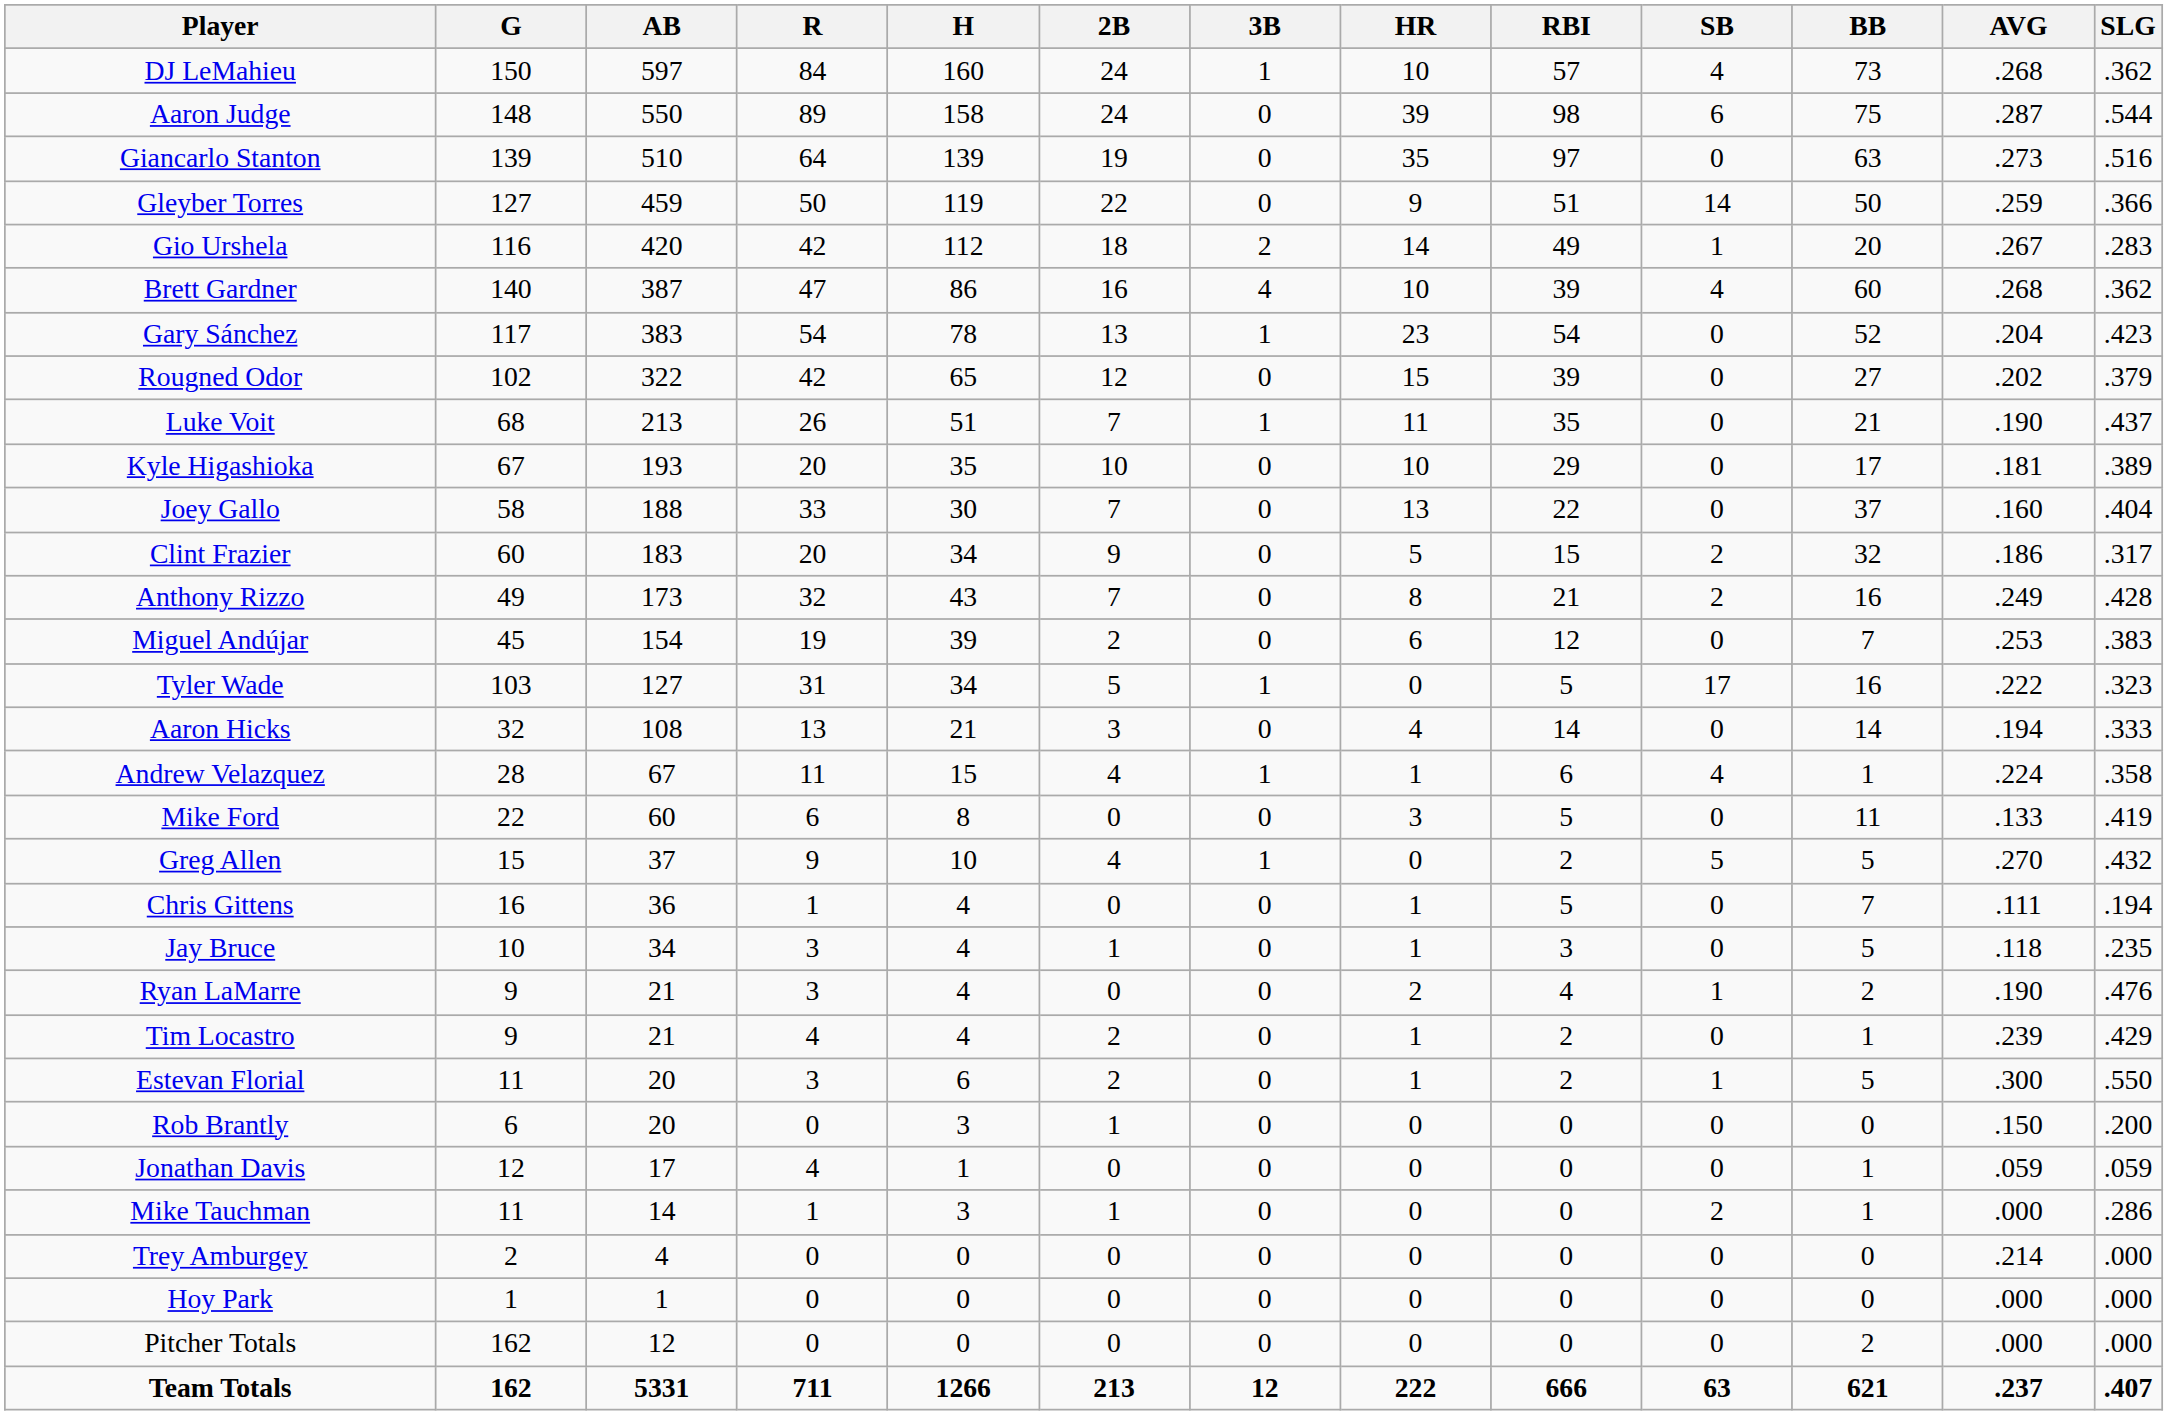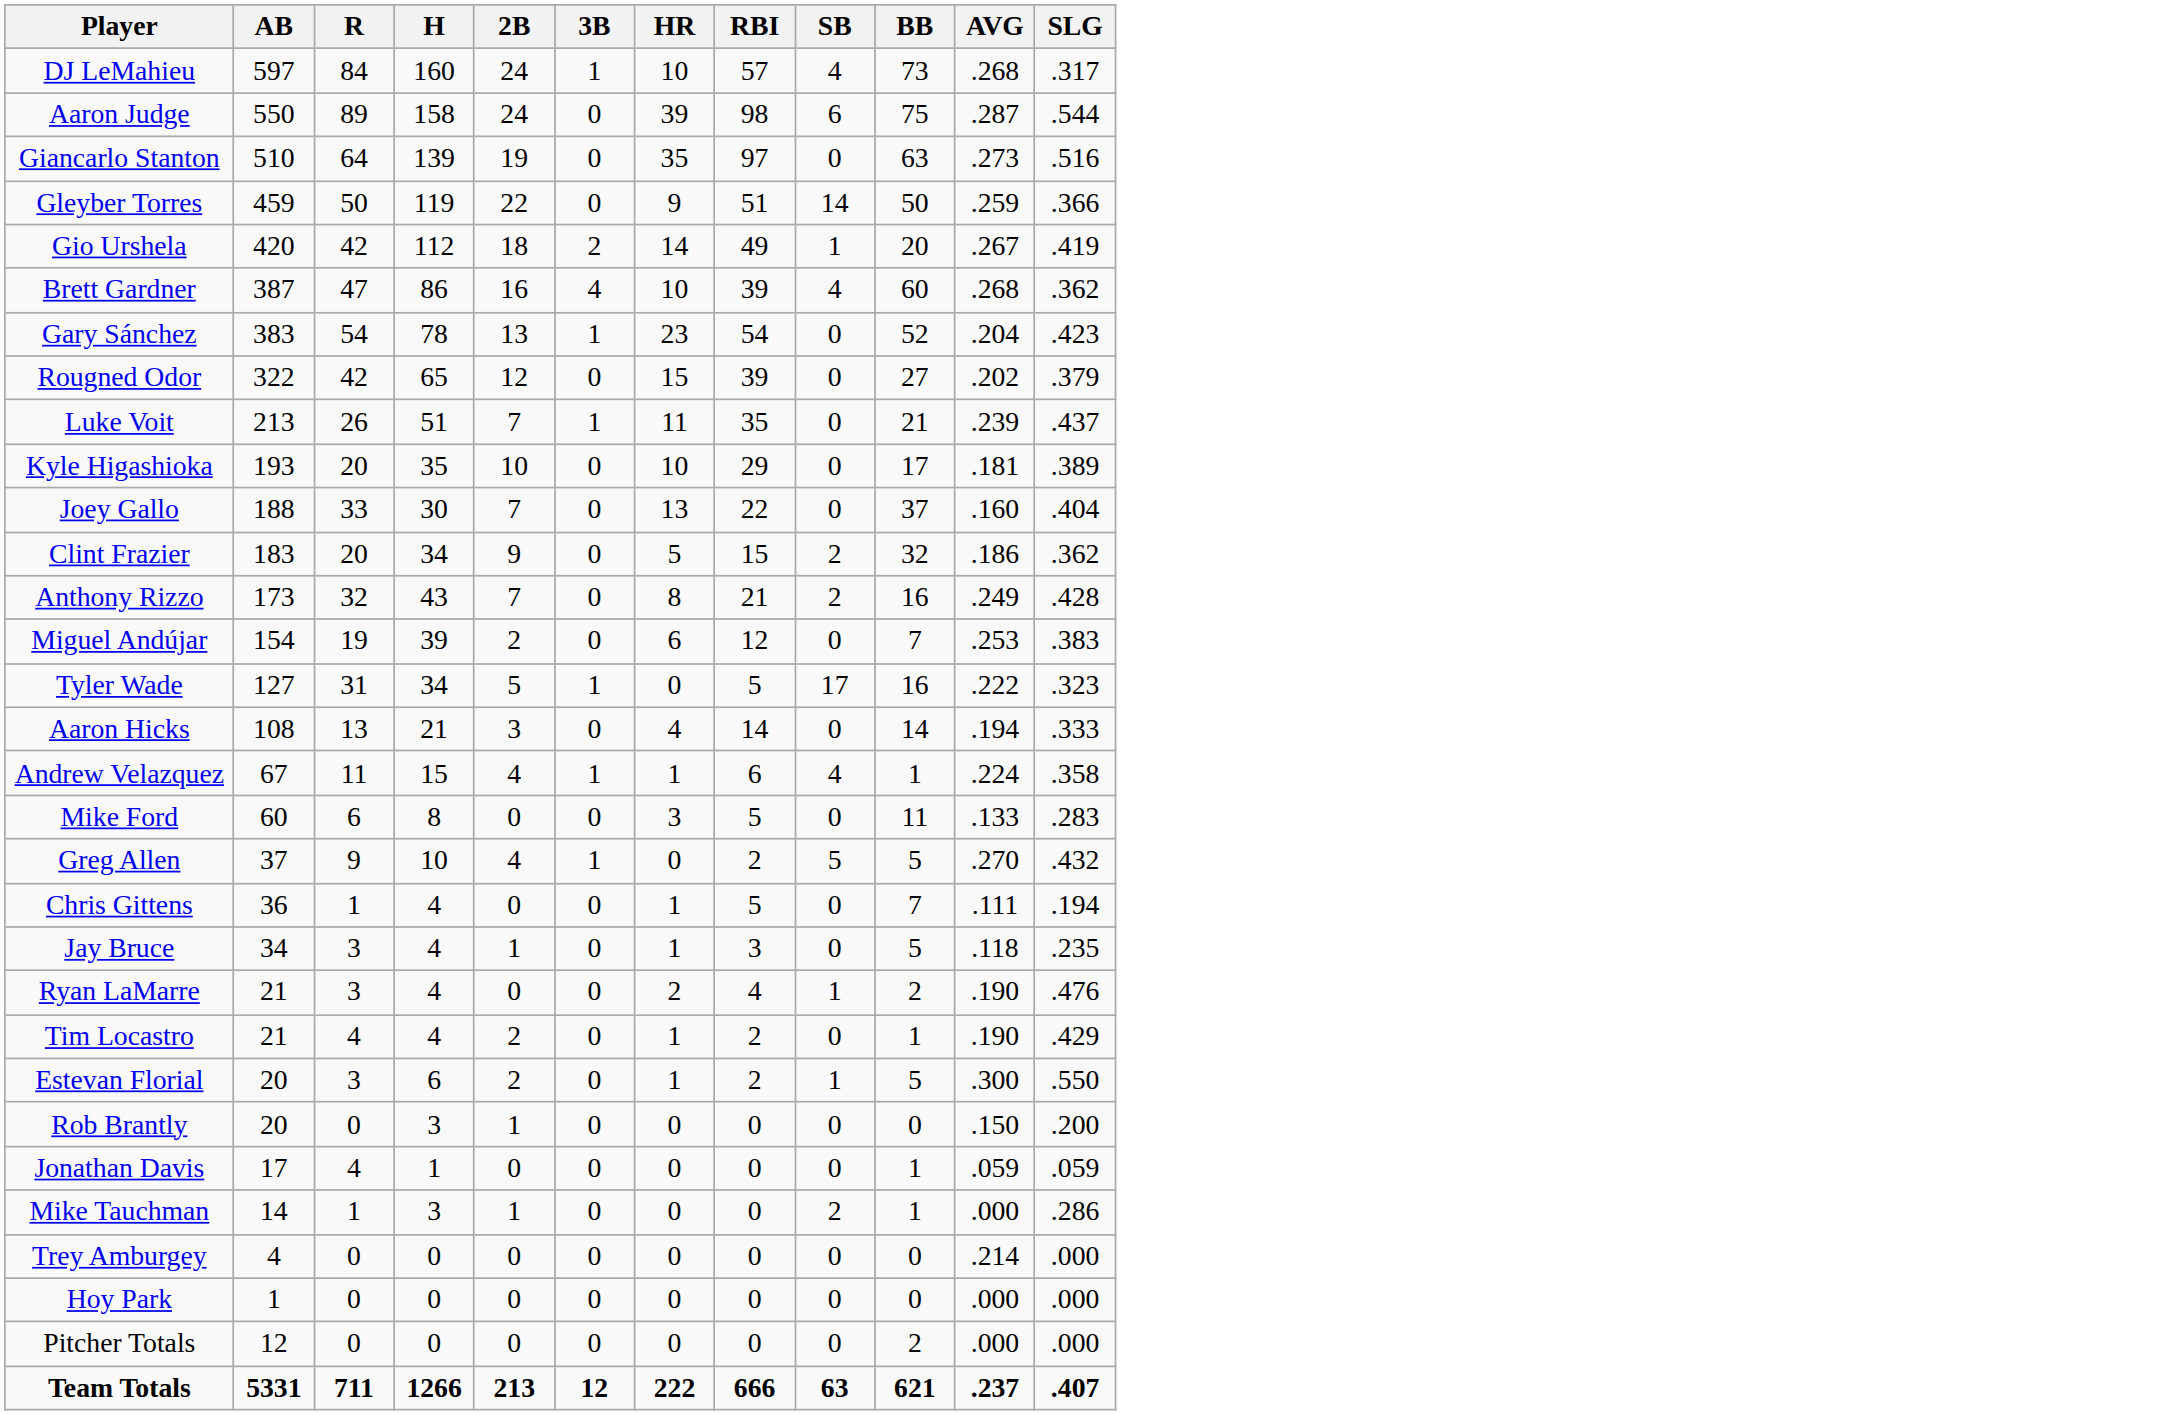- column: G | 150 | 148 | 139 | 127 | 116 | 140 | 117 | 102 | 68 | 67 | 58 | 60 | 49 | 45 | 103 | 32 | 28 | 22 | 15 | 16 | 10 | 9 | 9 | 11 | 6 | 12 | 11 | 2 | 1 | 162 | 162
DJ LeMahieu | SLG: .362 -> .317
Gio Urshela | SLG: .283 -> .419
Luke Voit | AVG: .190 -> .239
Clint Frazier | SLG: .317 -> .362
Mike Ford | SLG: .419 -> .283
Tim Locastro | AVG: .239 -> .190
